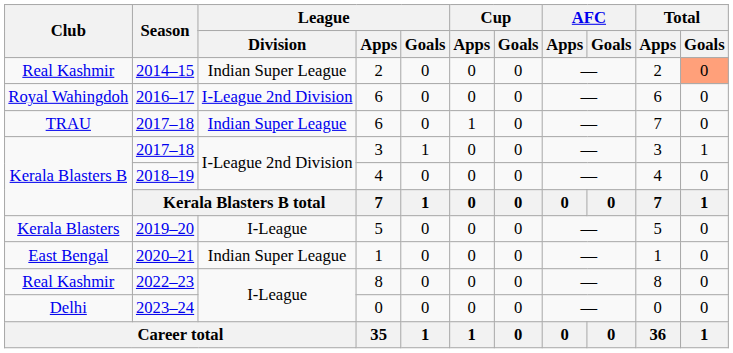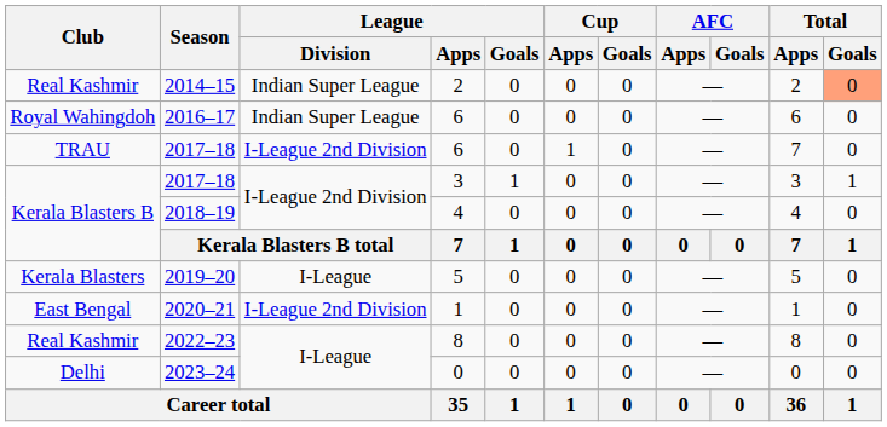2016–17 | League / Division: I-League 2nd Division -> Indian Super League
2017–18 / 6 | League / Division: Indian Super League -> I-League 2nd Division
2020–21 | League / Division: Indian Super League -> I-League 2nd Division
